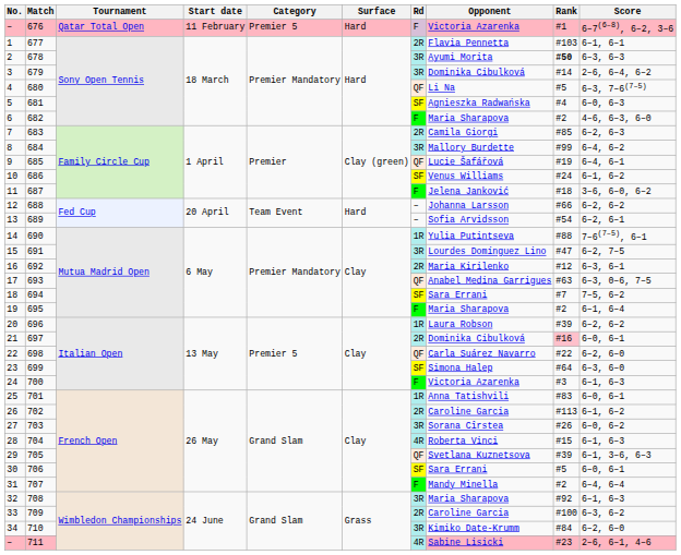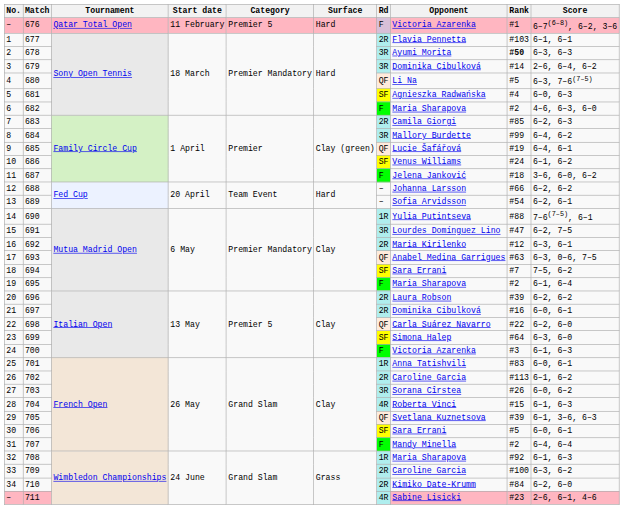696 | Rd: 1R -> 2R
697 | Rank: pink background -> no background
708 | Rd: 3R -> 1R
710 | Rd: 3R -> 2R
